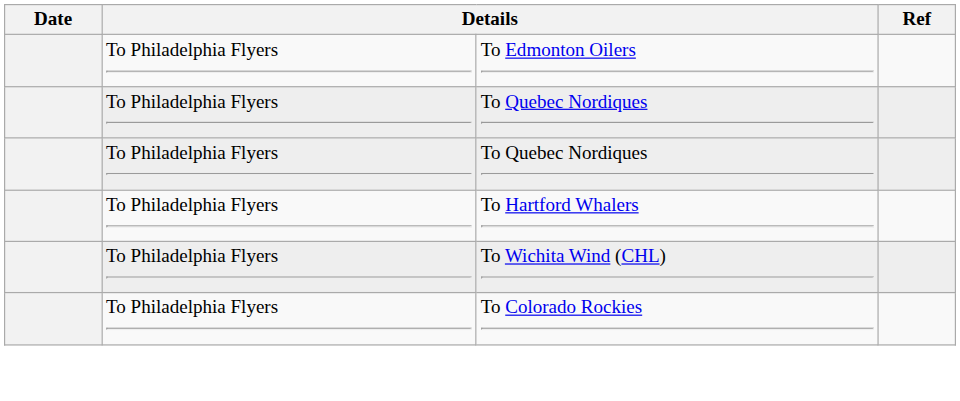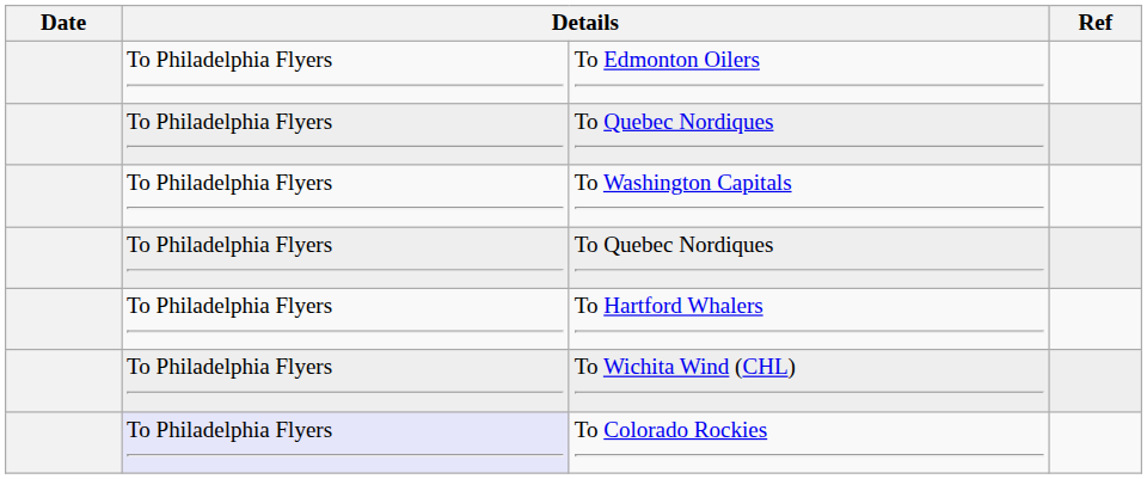+ row: To Philadelphia Flyers | To Washington Capitals
To Colorado Rockies | column 2: no background -> lavender background
